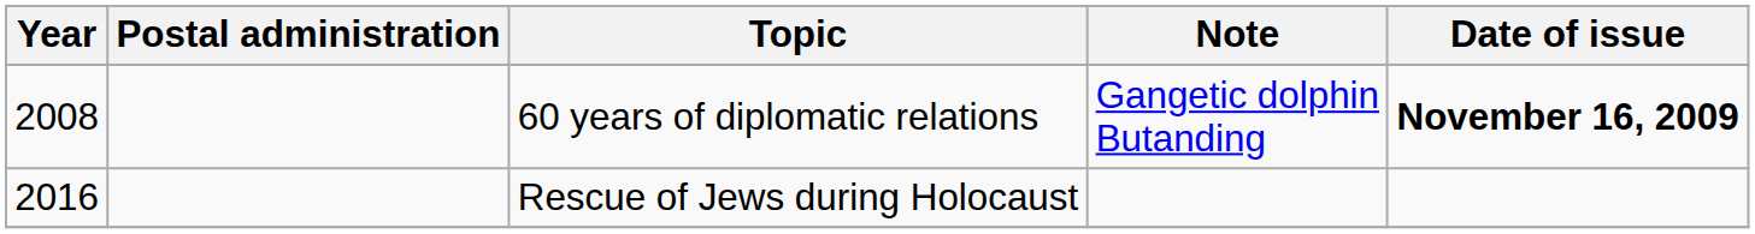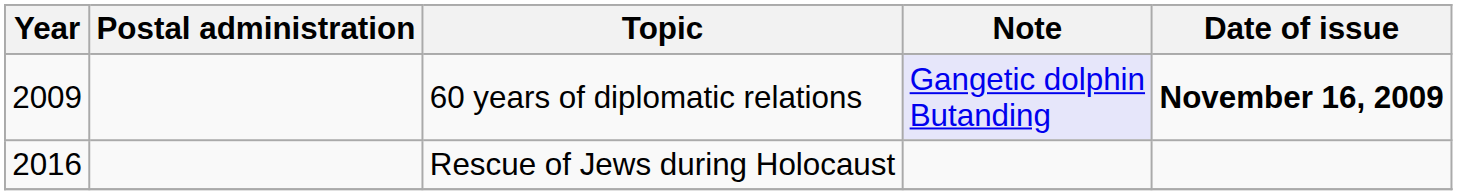60 years of diplomatic relations | Year: 2008 -> 2009
60 years of diplomatic relations | Note: no background -> lavender background
